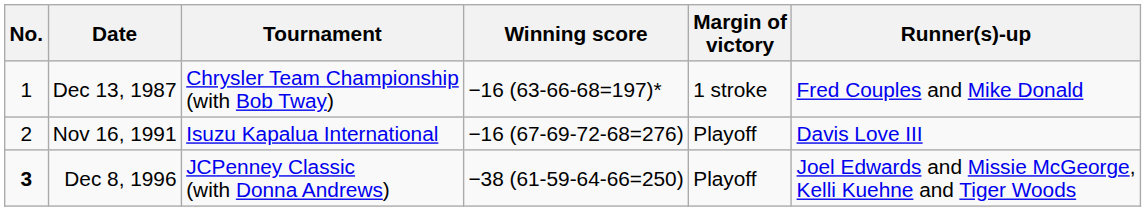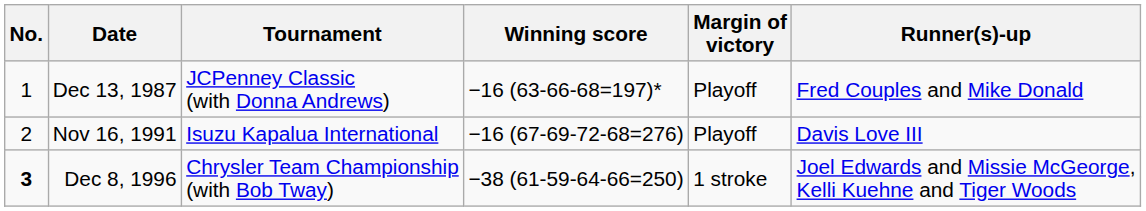Dec 13, 1987 | Tournament: Chrysler Team Championship (with Bob Tway) -> JCPenney Classic (with Donna Andrews)
Dec 13, 1987 | Margin of victory: 1 stroke -> Playoff
Dec 8, 1996 | Tournament: JCPenney Classic (with Donna Andrews) -> Chrysler Team Championship (with Bob Tway)
Dec 8, 1996 | Margin of victory: Playoff -> 1 stroke
